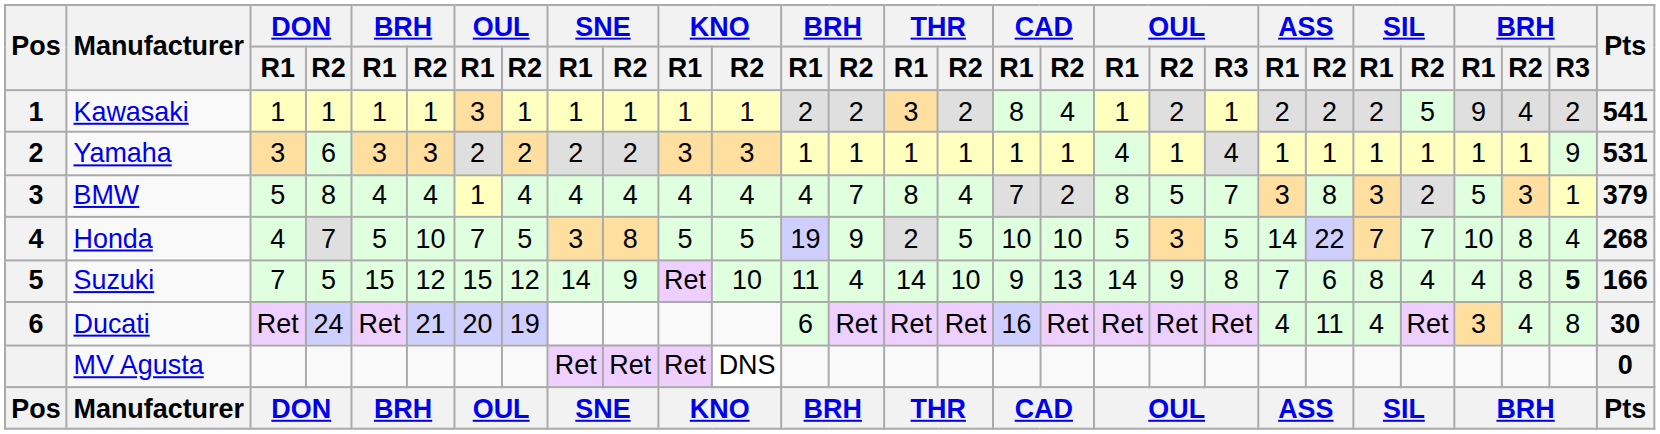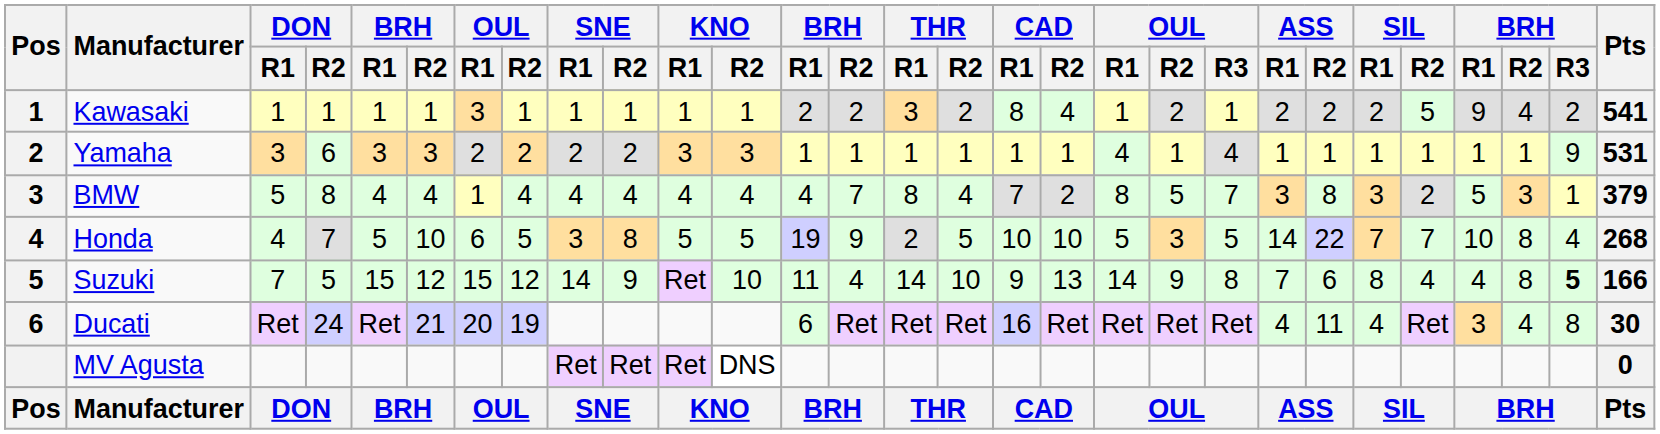Honda | column 7: 7 -> 6
